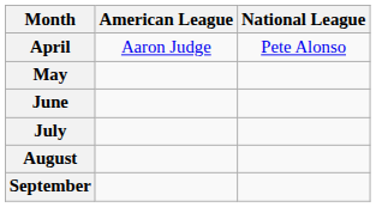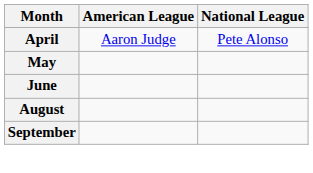- row: July
